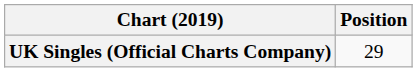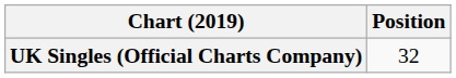UK Singles (Official Charts Company) | Position: 29 -> 32
